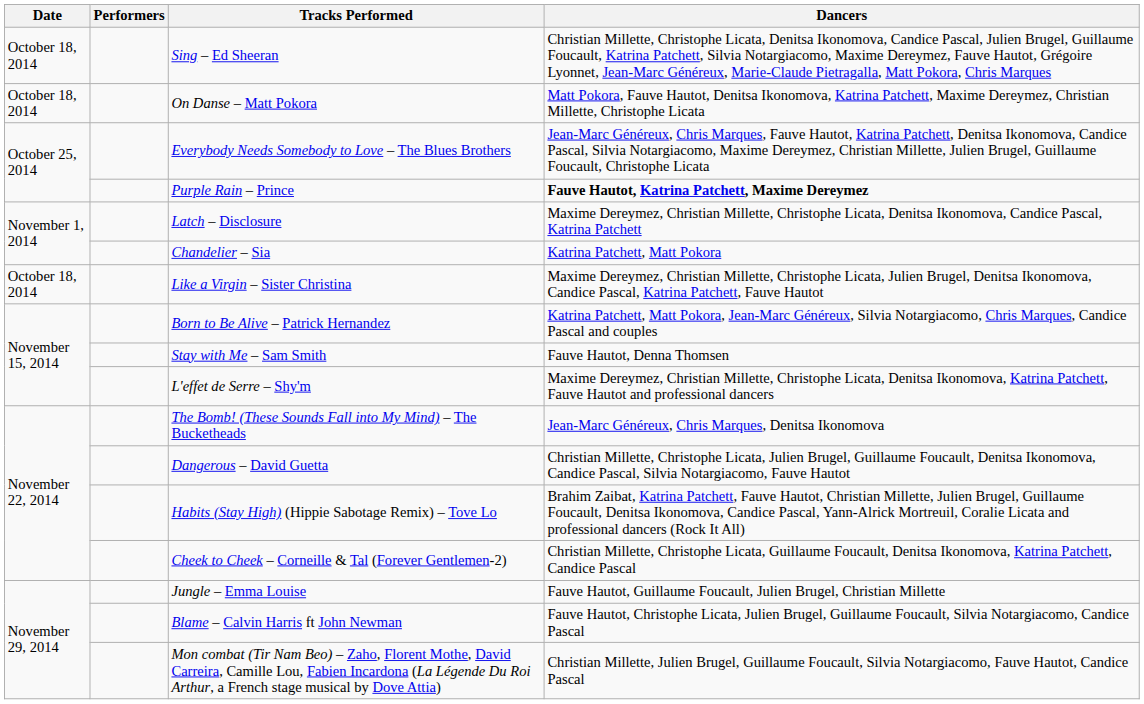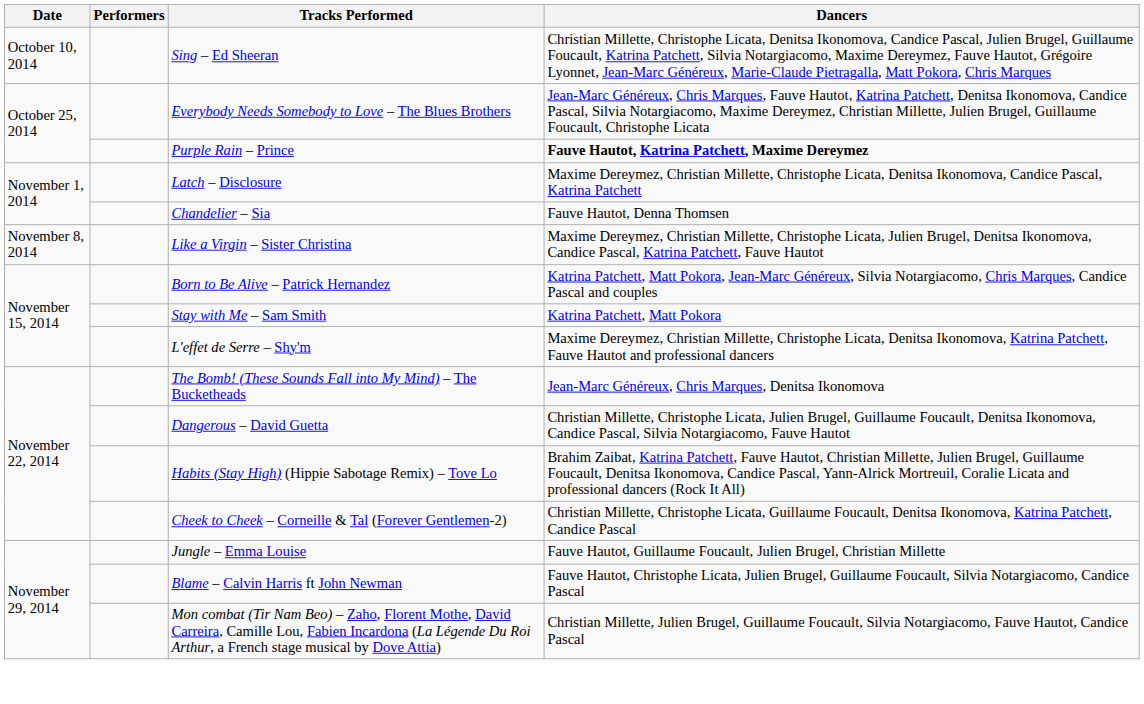Sing – Ed Sheeran | Date: October 18, 2014 -> October 10, 2014
- row: October 18, 2014 | On Danse – Matt Pokora | Matt Pokora, Fauve Hautot, Denitsa Ikonomova, Katrina Patchett, Maxime Dereymez, Christian Millette, Christophe Licata
Chandelier – Sia | Dancers: Katrina Patchett, Matt Pokora -> Fauve Hautot, Denna Thomsen
Like a Virgin – Sister Christina | Date: October 18, 2014 -> November 8, 2014
Stay with Me – Sam Smith | Dancers: Fauve Hautot, Denna Thomsen -> Katrina Patchett, Matt Pokora
